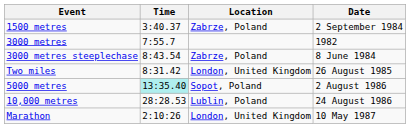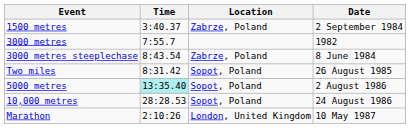Two miles | Location: London, United Kingdom -> Sopot, Poland
10,000 metres | Location: Lublin, Poland -> Sopot, Poland
